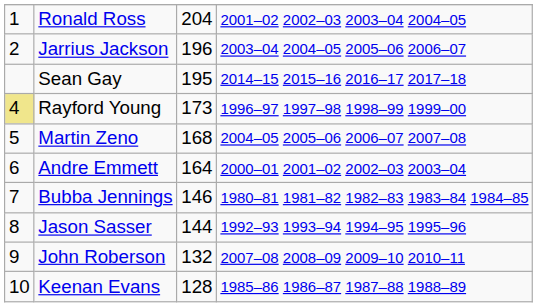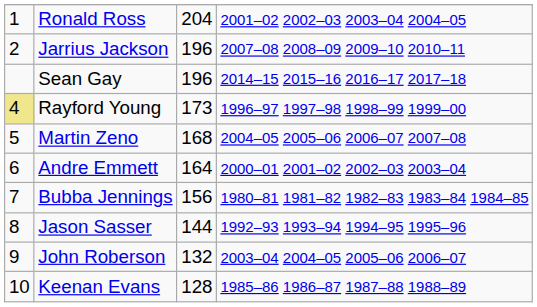Jarrius Jackson | column 4: 2003–04 2004–05 2005–06 2006–07 -> 2007–08 2008–09 2009–10 2010–11
Sean Gay | column 3: 195 -> 196
Bubba Jennings | column 3: 146 -> 156
John Roberson | column 4: 2007–08 2008–09 2009–10 2010–11 -> 2003–04 2004–05 2005–06 2006–07
